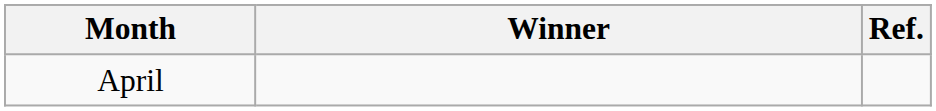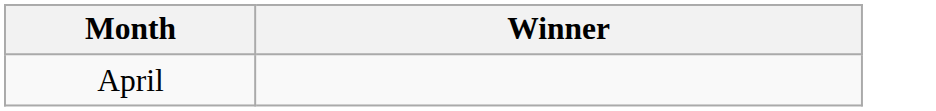- column: Ref.
